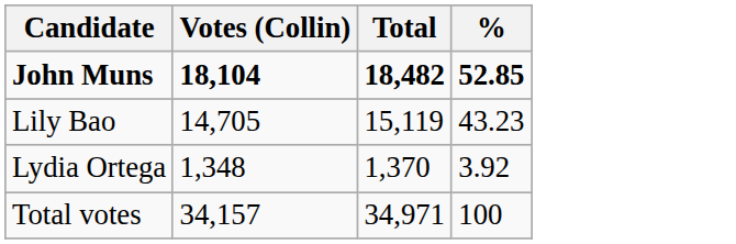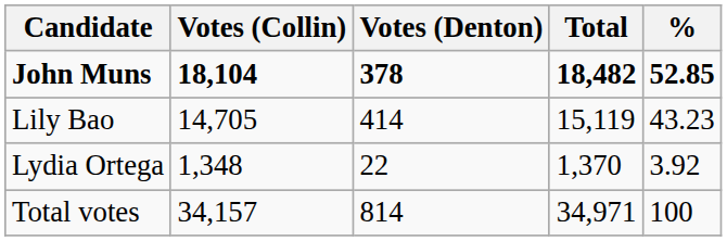+ column: Votes (Denton) | 378 | 414 | 22 | 814
